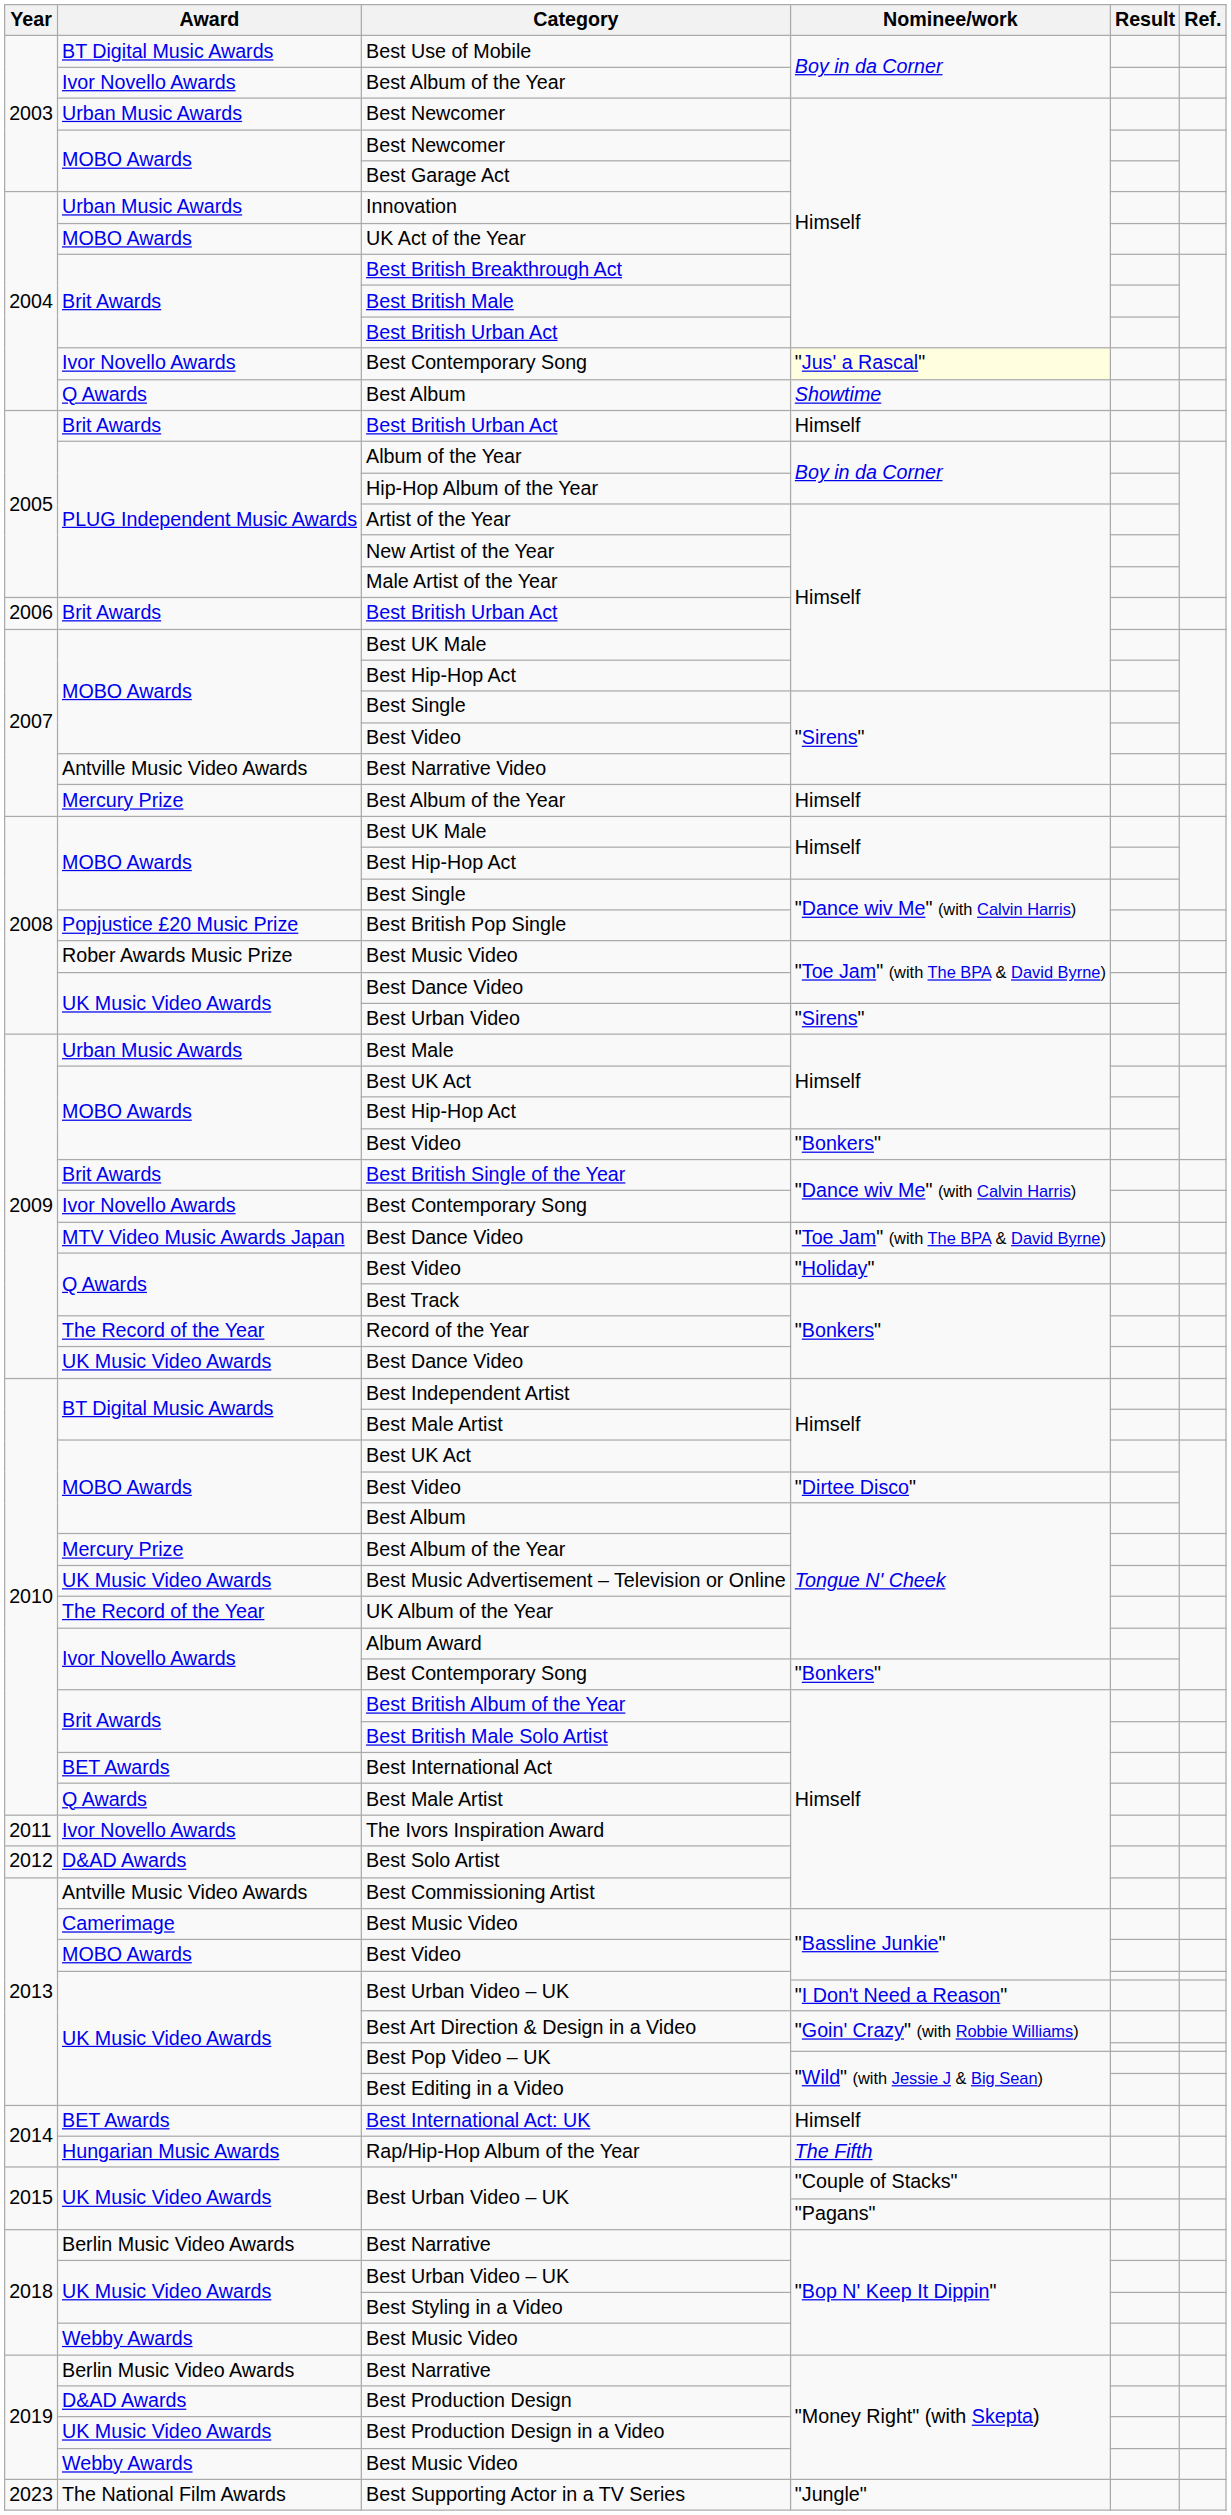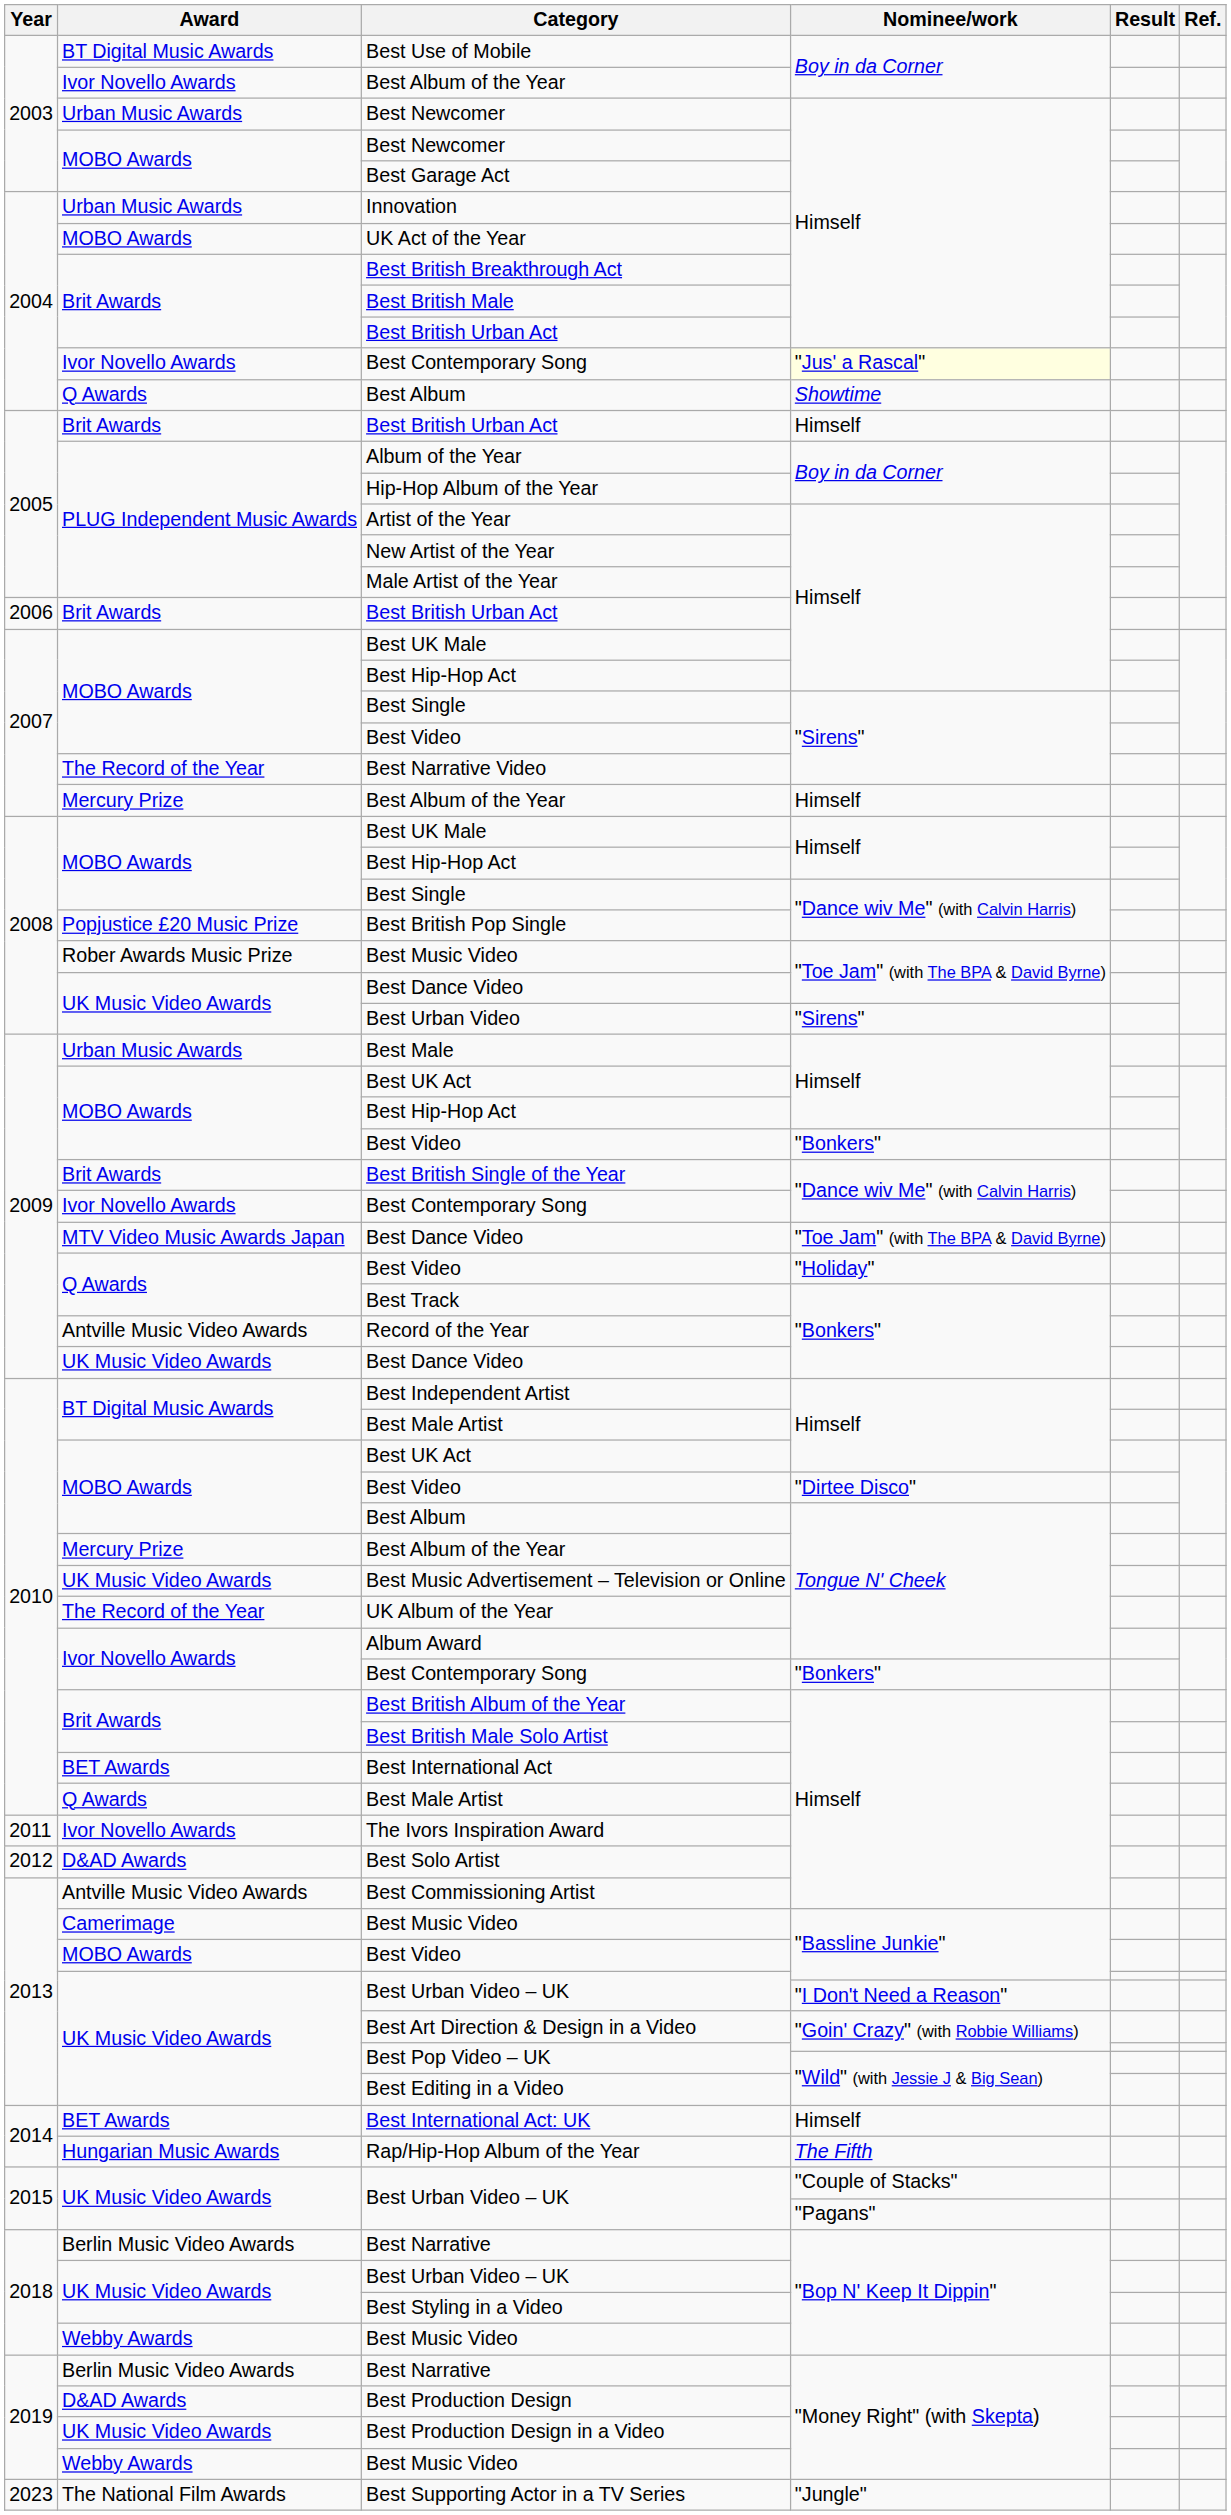Best Narrative Video | Award: Antville Music Video Awards -> The Record of the Year
Record of the Year | Award: The Record of the Year -> Antville Music Video Awards
